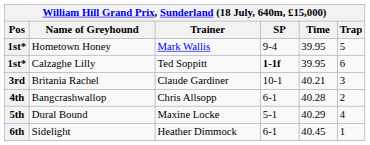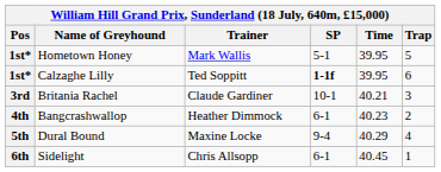Hometown Honey | SP: 9-4 -> 5-1
Bangcrashwallop | Trainer: Chris Allsopp -> Heather Dimmock
Bangcrashwallop | Time: 40.28 -> 40.23
Dural Bound | SP: 5-1 -> 9-4
Sidelight | Trainer: Heather Dimmock -> Chris Allsopp
